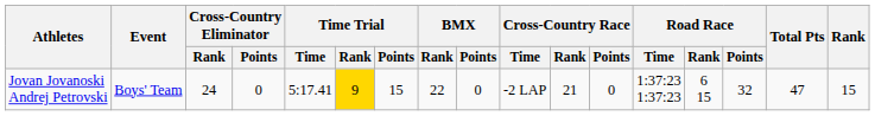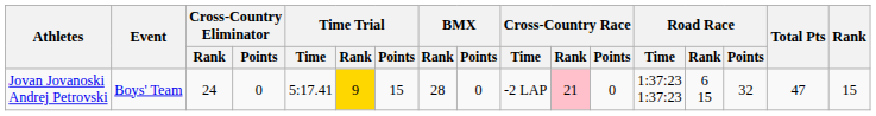Jovan Jovanoski Andrej Petrovski | BMX / Rank: 22 -> 28
Jovan Jovanoski Andrej Petrovski | Cross-Country Race / Rank: no background -> pink background
